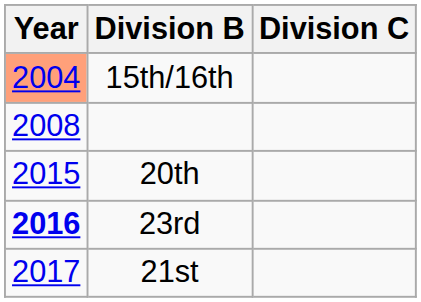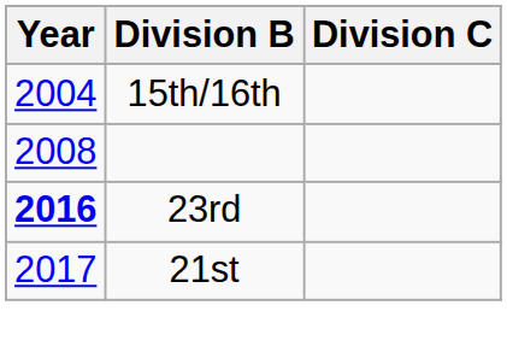15th/16th | Year: lightsalmon background -> no background
- row: 2015 | 20th
